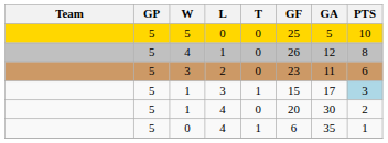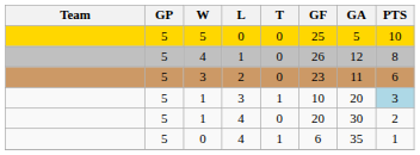1 / 3 | GF: 15 -> 10
1 / 3 | GA: 17 -> 20
